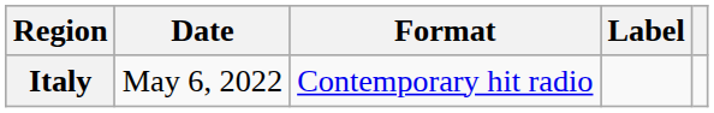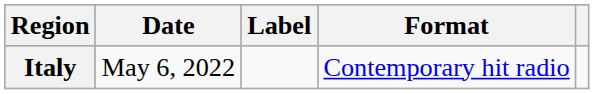columns swapped: Format <-> Label
